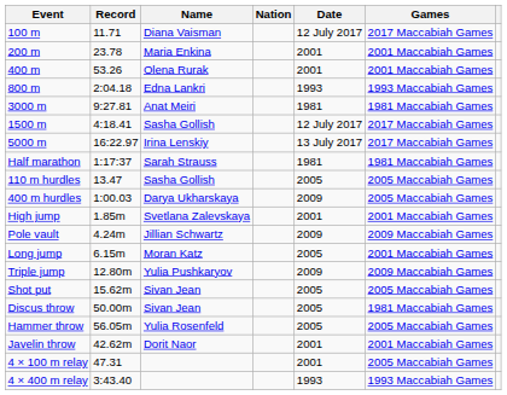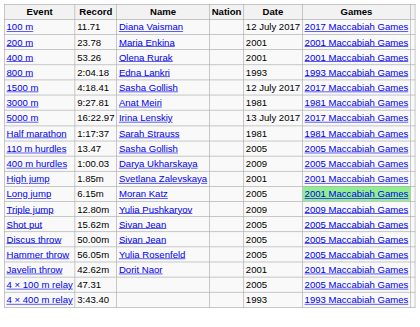rows swapped: 1500 m <-> 3000 m
- row: Pole vault | 4.24m | Jillian Schwartz | 2009 | 2009 Maccabiah Games
Long jump | Games: no background -> lightgreen background
Discus throw | Games: 1981 Maccabiah Games -> 2005 Maccabiah Games
4 × 100 m relay | Date: 2001 -> 2005
